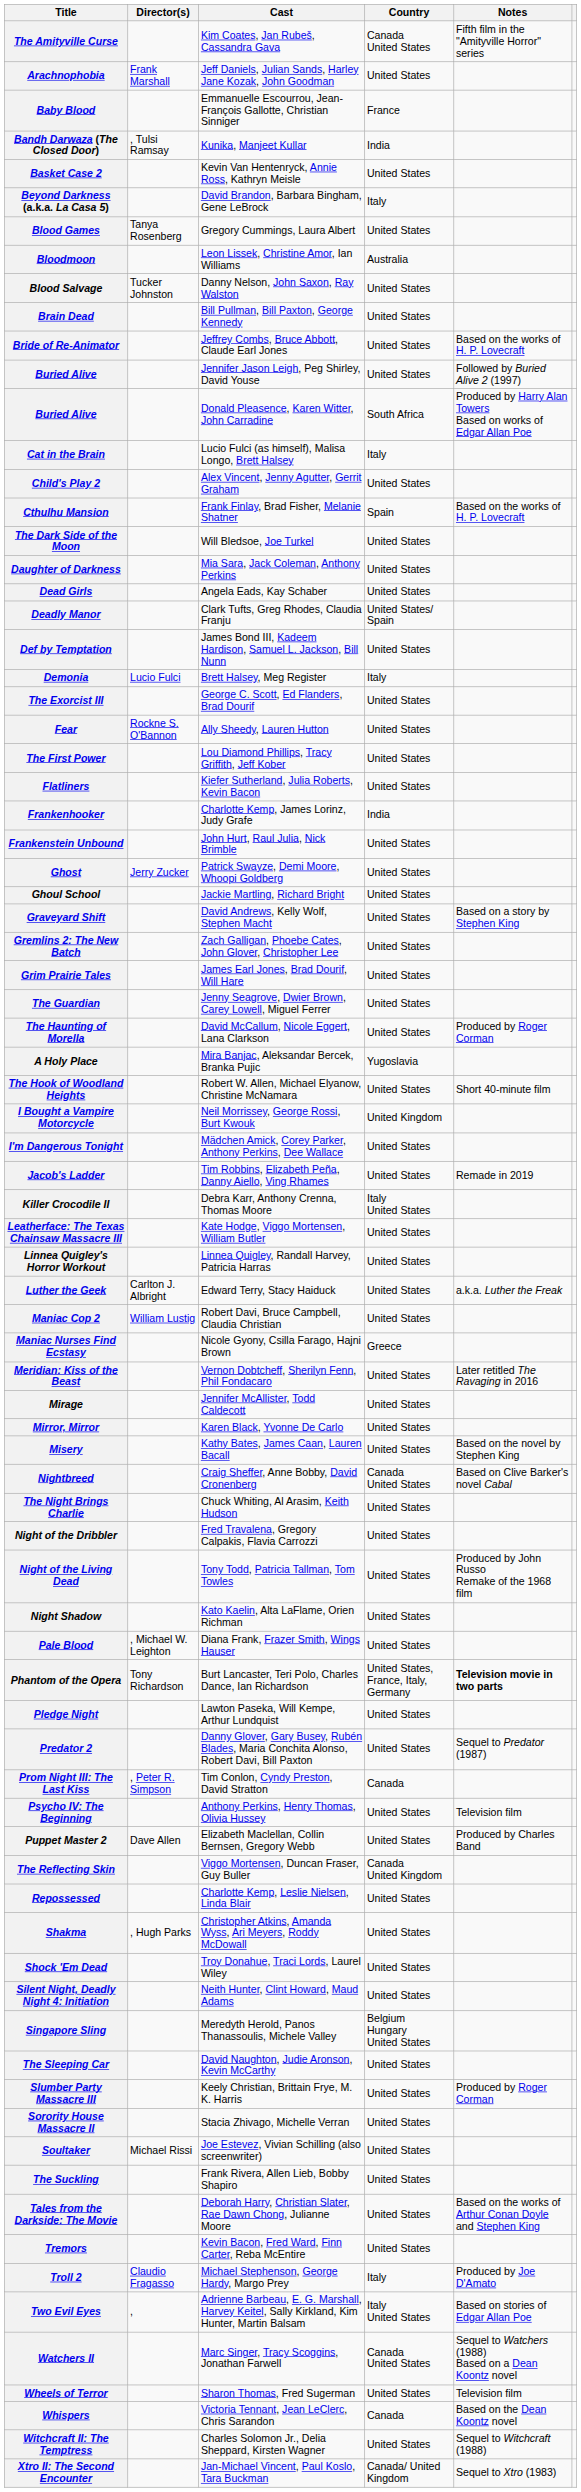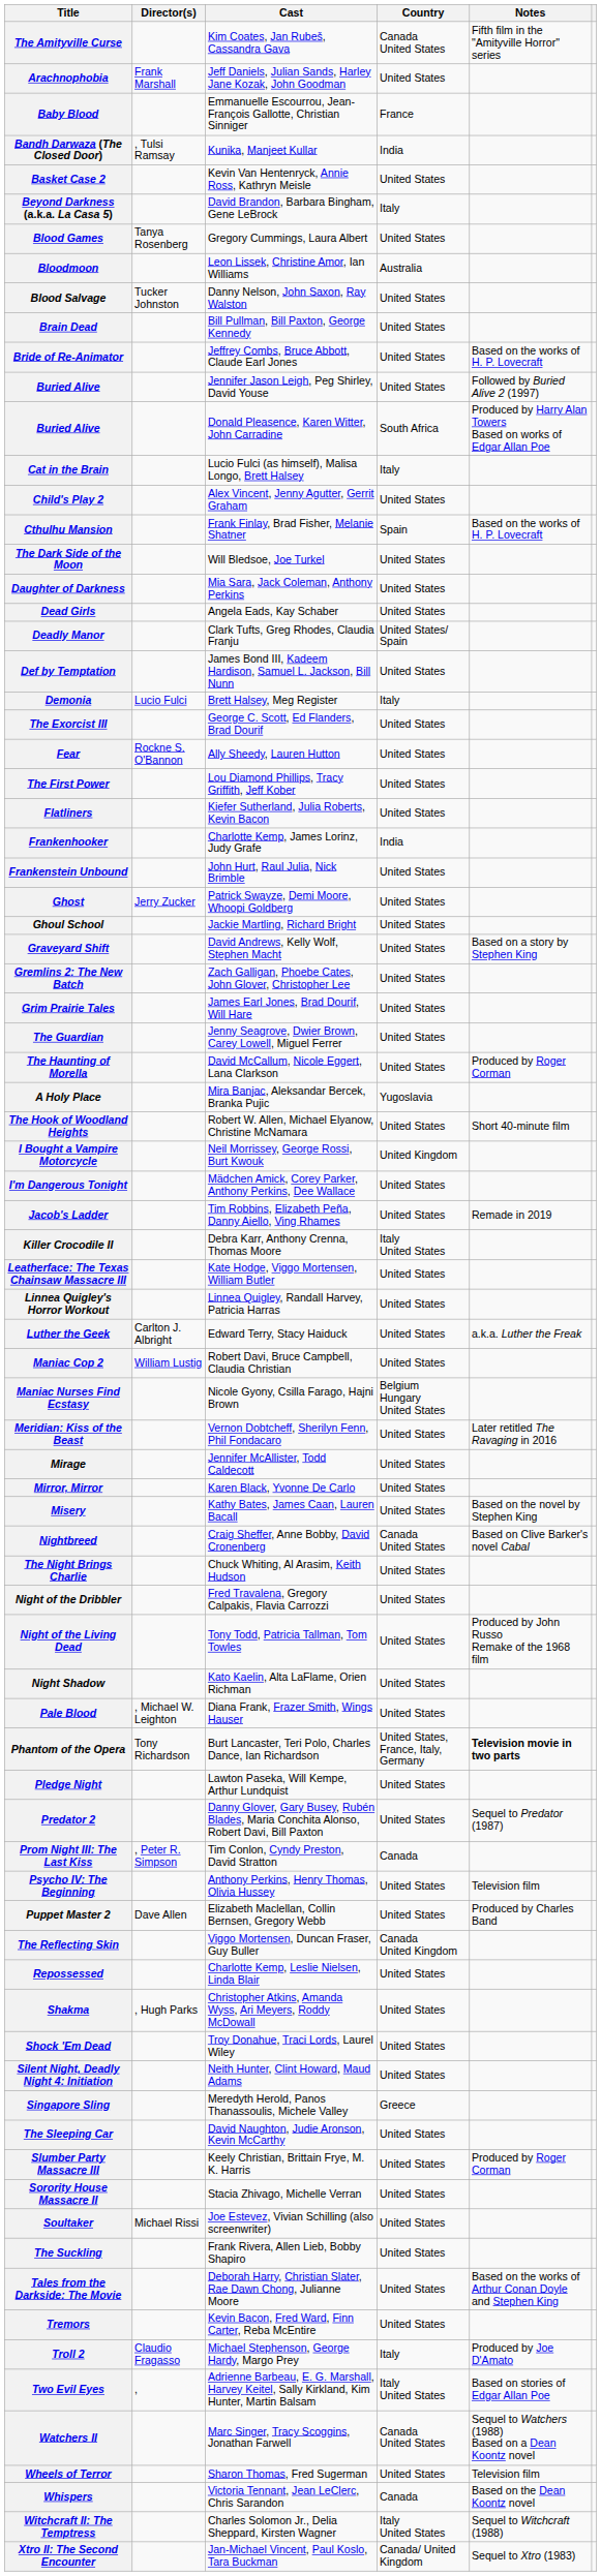Maniac Nurses Find Ecstasy | Country: Greece -> Belgium Hungary United States
Singapore Sling | Country: Belgium Hungary United States -> Greece
Witchcraft II: The Temptress | Country: United States -> Italy United States
